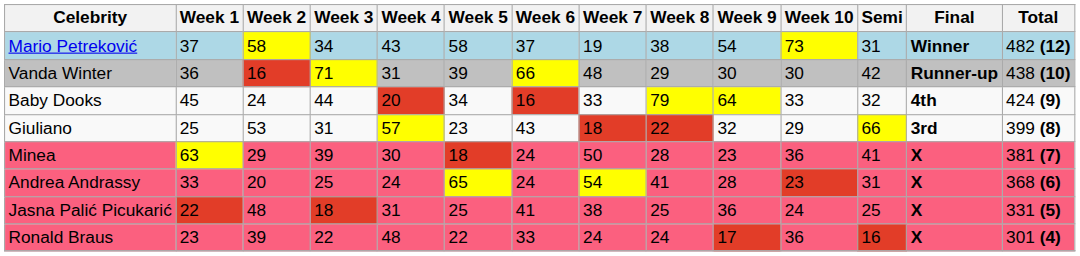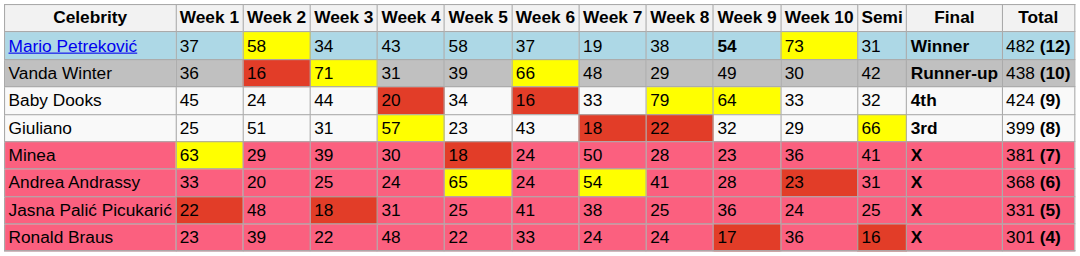Mario Petreković | Week 9: normal -> bold
Vanda Winter | Week 9: 30 -> 49
Giuliano | Week 2: 53 -> 51
